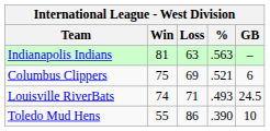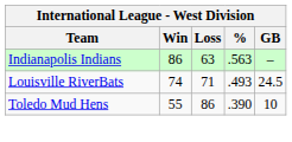Indianapolis Indians | Win: 81 -> 86
- row: Columbus Clippers | 75 | 69 | .521 | 6
